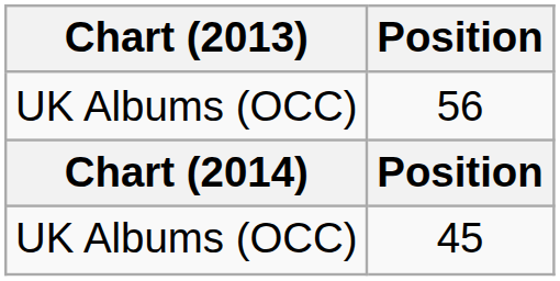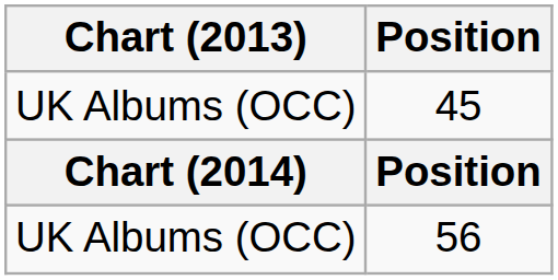rows swapped: 56 <-> 45
